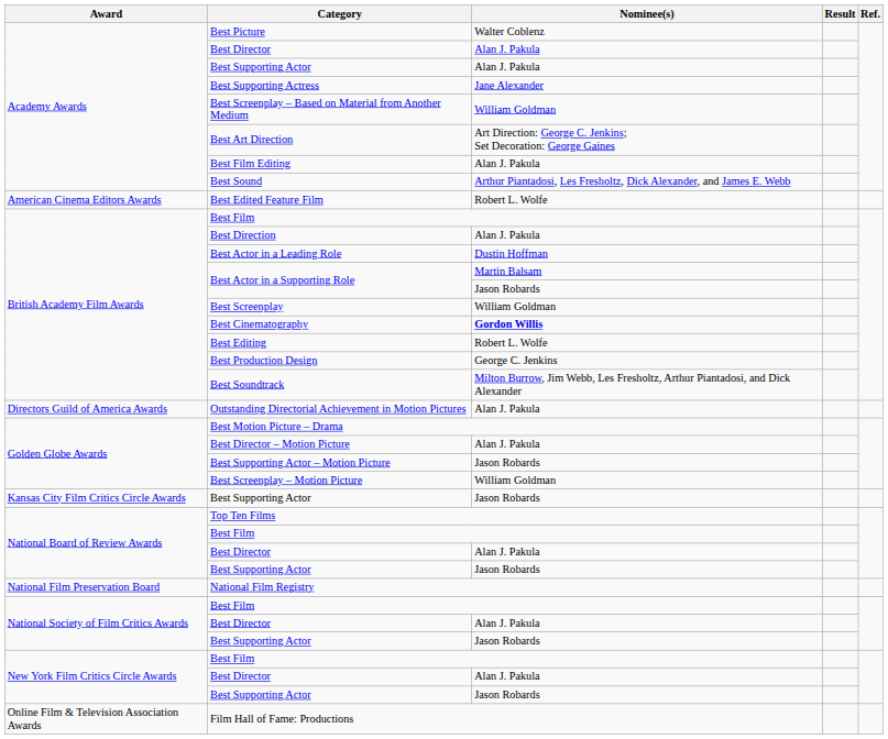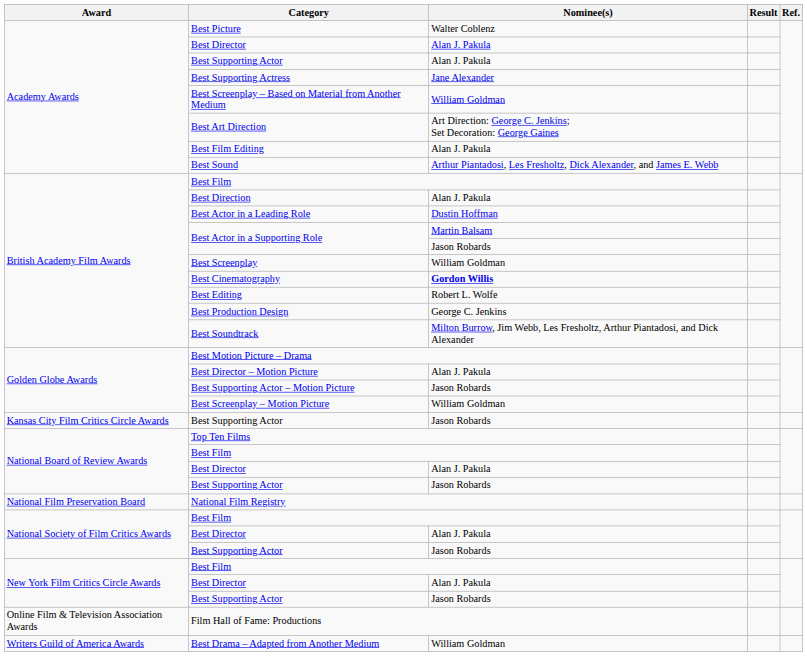- row: American Cinema Editors Awards | Best Edited Feature Film | Robert L. Wolfe
- row: Directors Guild of America Awards | Outstanding Directorial Achievement in Motion Pictures | Alan J. Pakula
+ row: Writers Guild of America Awards | Best Drama – Adapted from Another Medium | William Goldman
